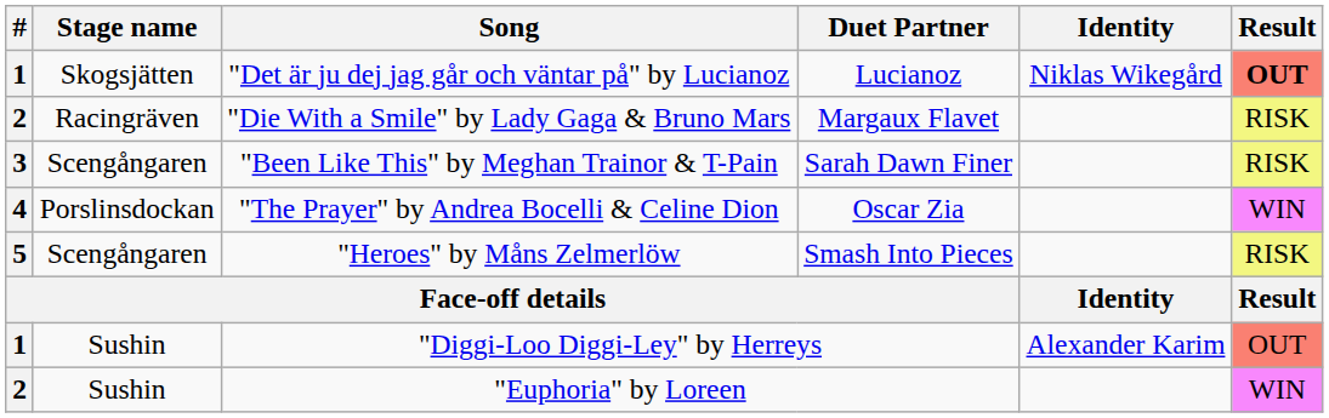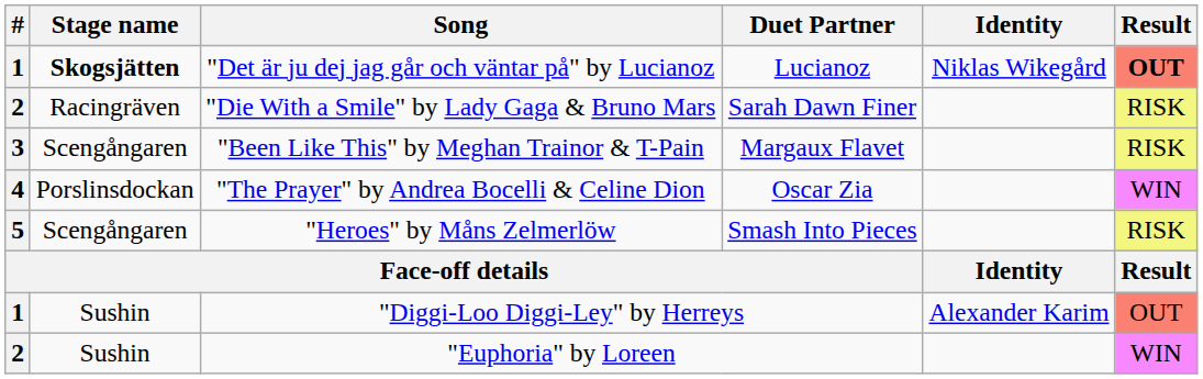"Det är ju dej jag går och väntar på" by Lucianoz | Stage name: normal -> bold
"Die With a Smile" by Lady Gaga & Bruno Mars | Duet Partner: Margaux Flavet -> Sarah Dawn Finer
"Been Like This" by Meghan Trainor & T-Pain | Duet Partner: Sarah Dawn Finer -> Margaux Flavet
